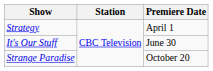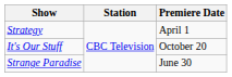It's Our Stuff | Premiere Date: June 30 -> October 20
Strange Paradise | Premiere Date: October 20 -> June 30
